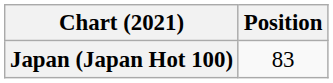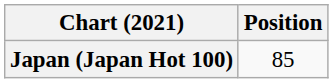Japan (Japan Hot 100) | Position: 83 -> 85
